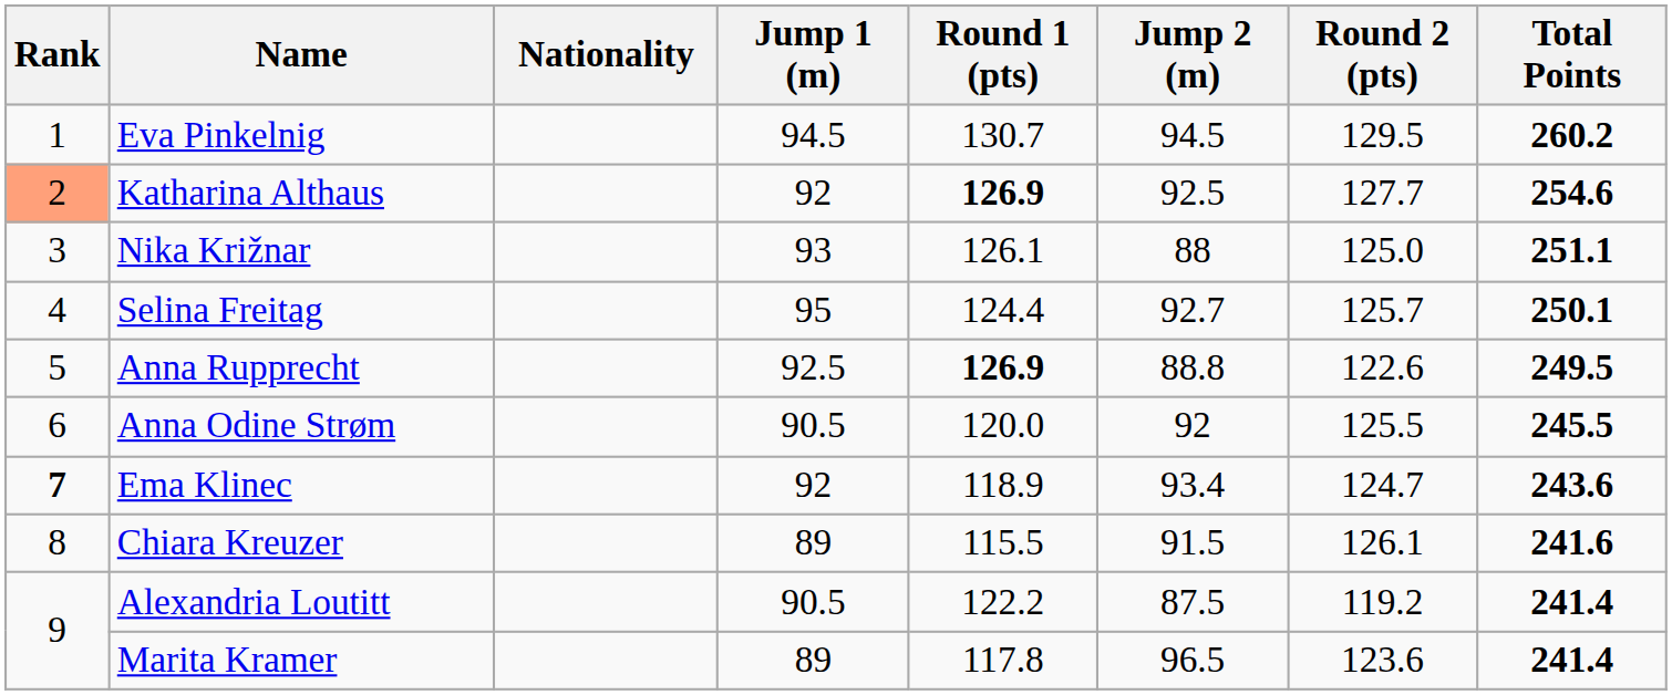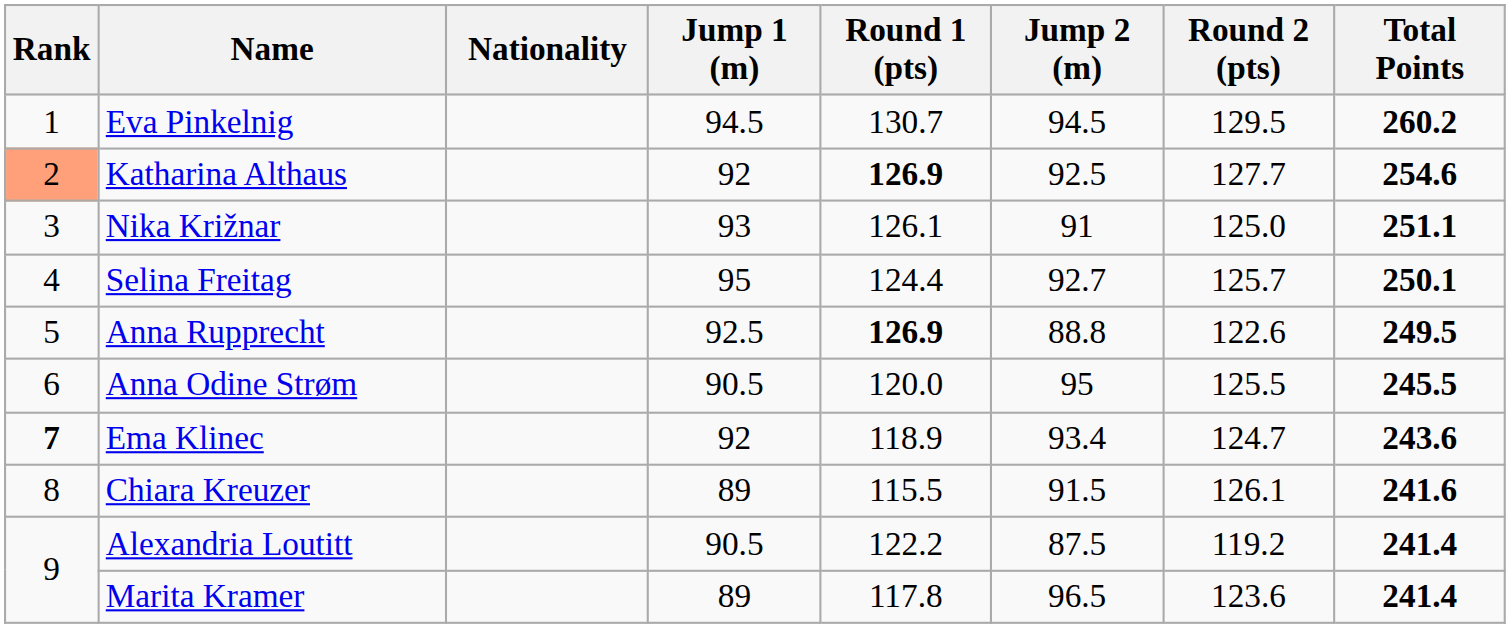Nika Križnar | Jump 2 (m): 88 -> 91
Anna Odine Strøm | Jump 2 (m): 92 -> 95
